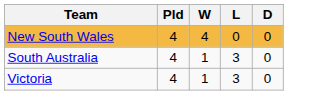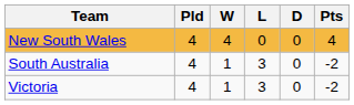+ column: Pts | 4 | -2 | -2
